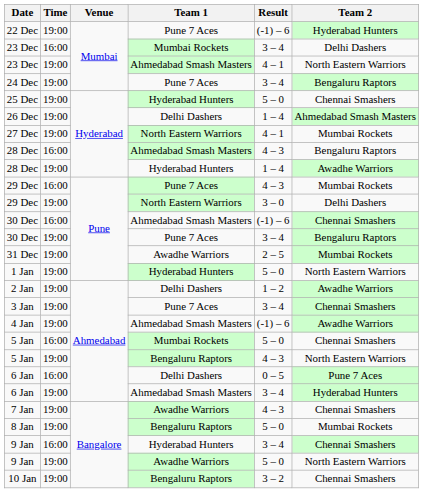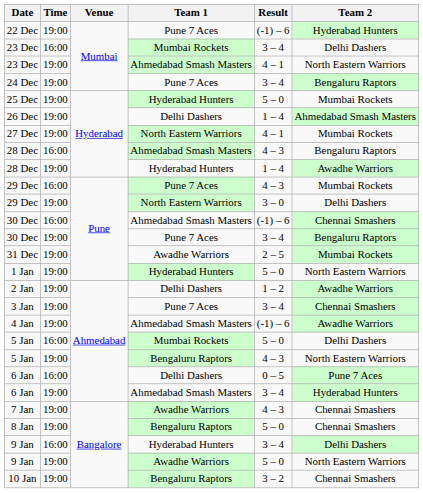25 Dec | Team 2: Chennai Smashers -> Mumbai Rockets
5 Jan / Mumbai Rockets | Team 2: Chennai Smashers -> Delhi Dashers
8 Jan | Team 2: Mumbai Rockets -> Chennai Smashers
9 Jan / Hyderabad Hunters | Team 2: Chennai Smashers -> Delhi Dashers
